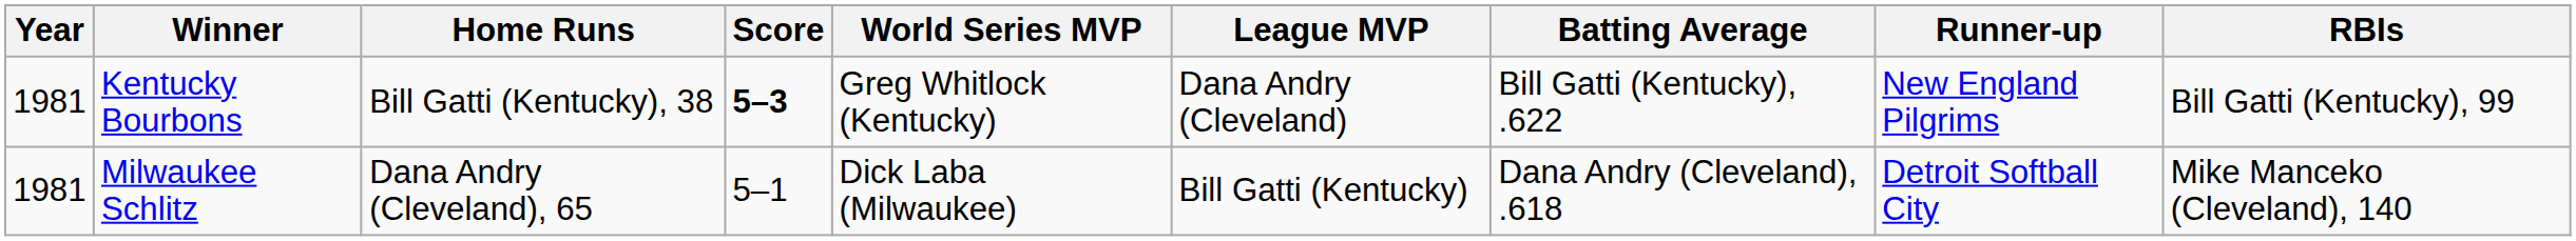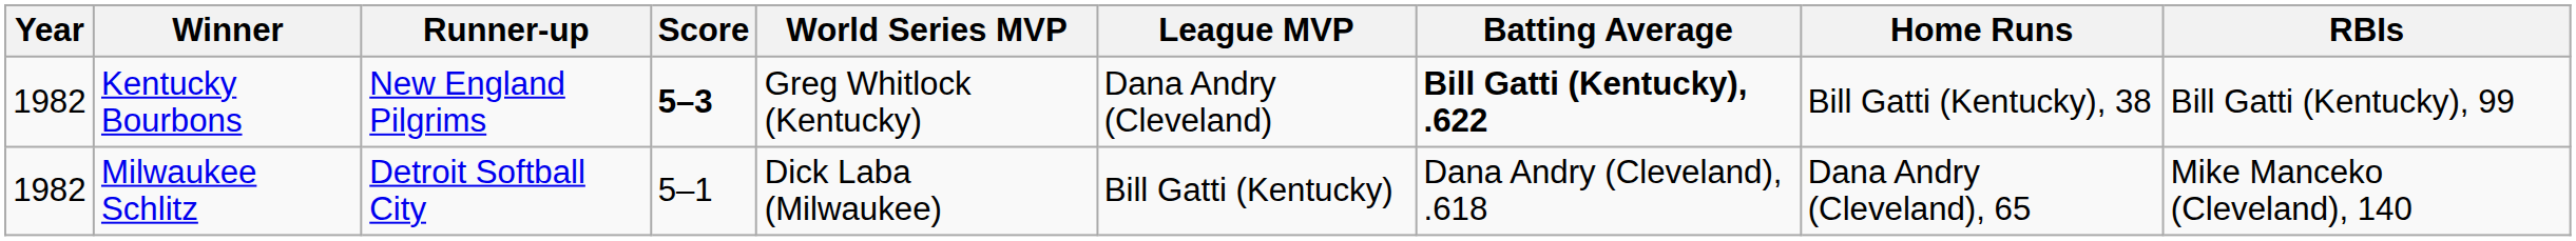columns swapped: Runner-up <-> Home Runs
Kentucky Bourbons | Year: 1981 -> 1982
Kentucky Bourbons | Batting Average: normal -> bold
Milwaukee Schlitz | Year: 1981 -> 1982
